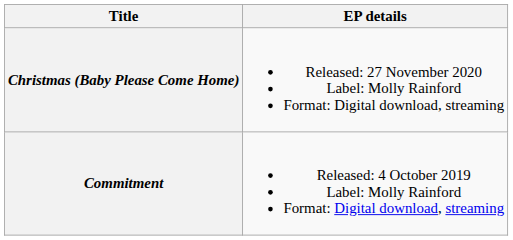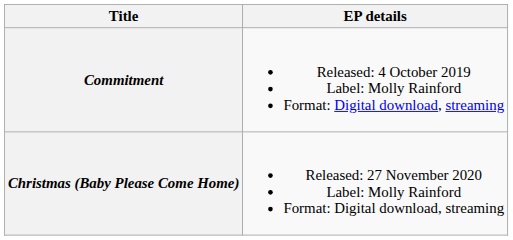rows swapped: Commitment <-> Christmas (Baby Please Come Home)
